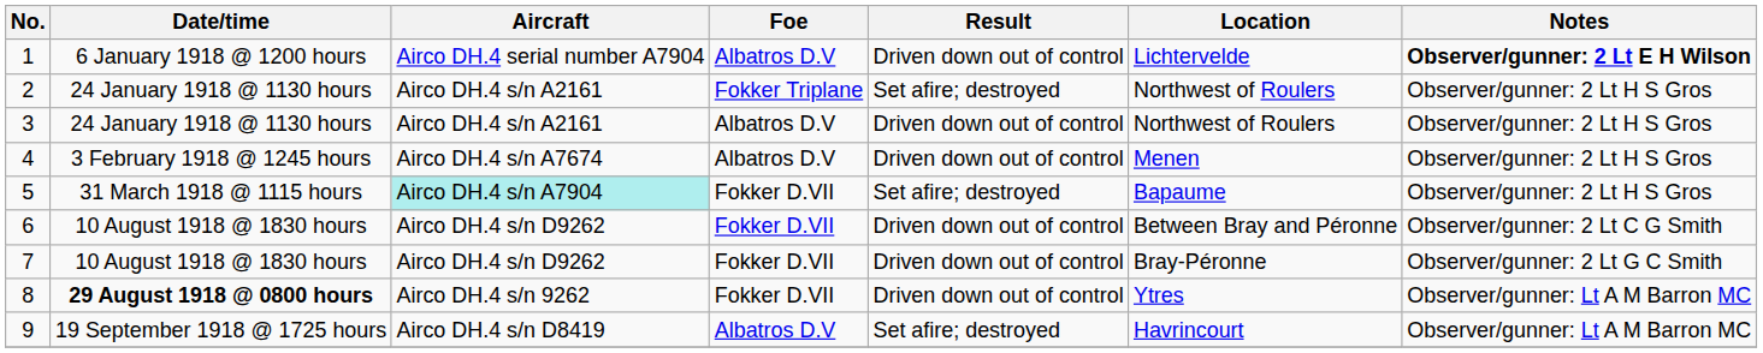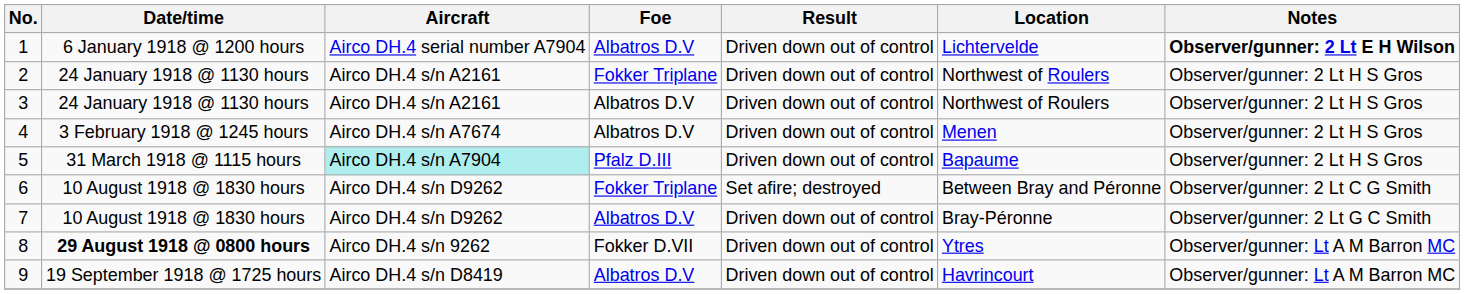2 | Result: Set afire; destroyed -> Driven down out of control
5 | Foe: Fokker D.VII -> Pfalz D.III
5 | Result: Set afire; destroyed -> Driven down out of control
6 | Foe: Fokker D.VII -> Fokker Triplane
6 | Result: Driven down out of control -> Set afire; destroyed
7 | Foe: Fokker D.VII -> Albatros D.V
9 | Result: Set afire; destroyed -> Driven down out of control
